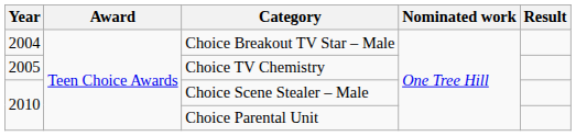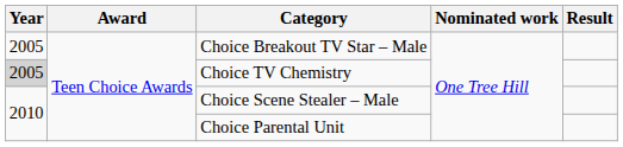Choice Breakout TV Star – Male | Year: 2004 -> 2005
Choice TV Chemistry | Year: no background -> lightgrey background
